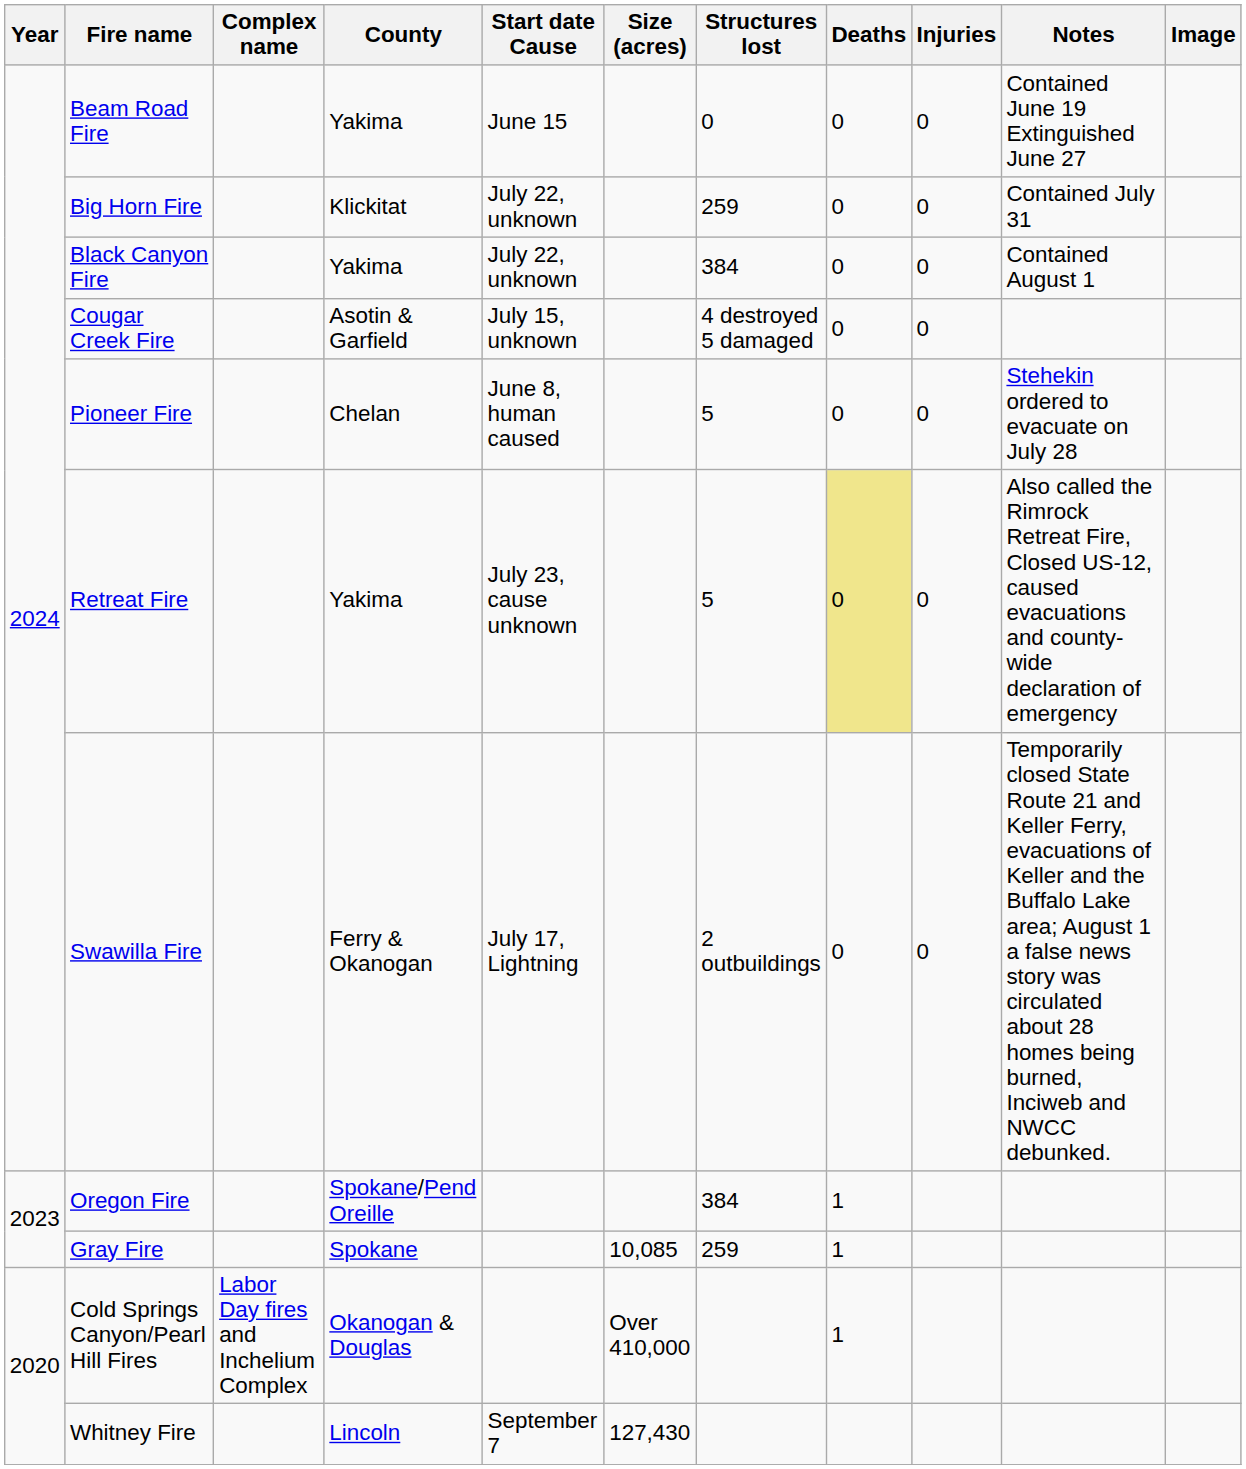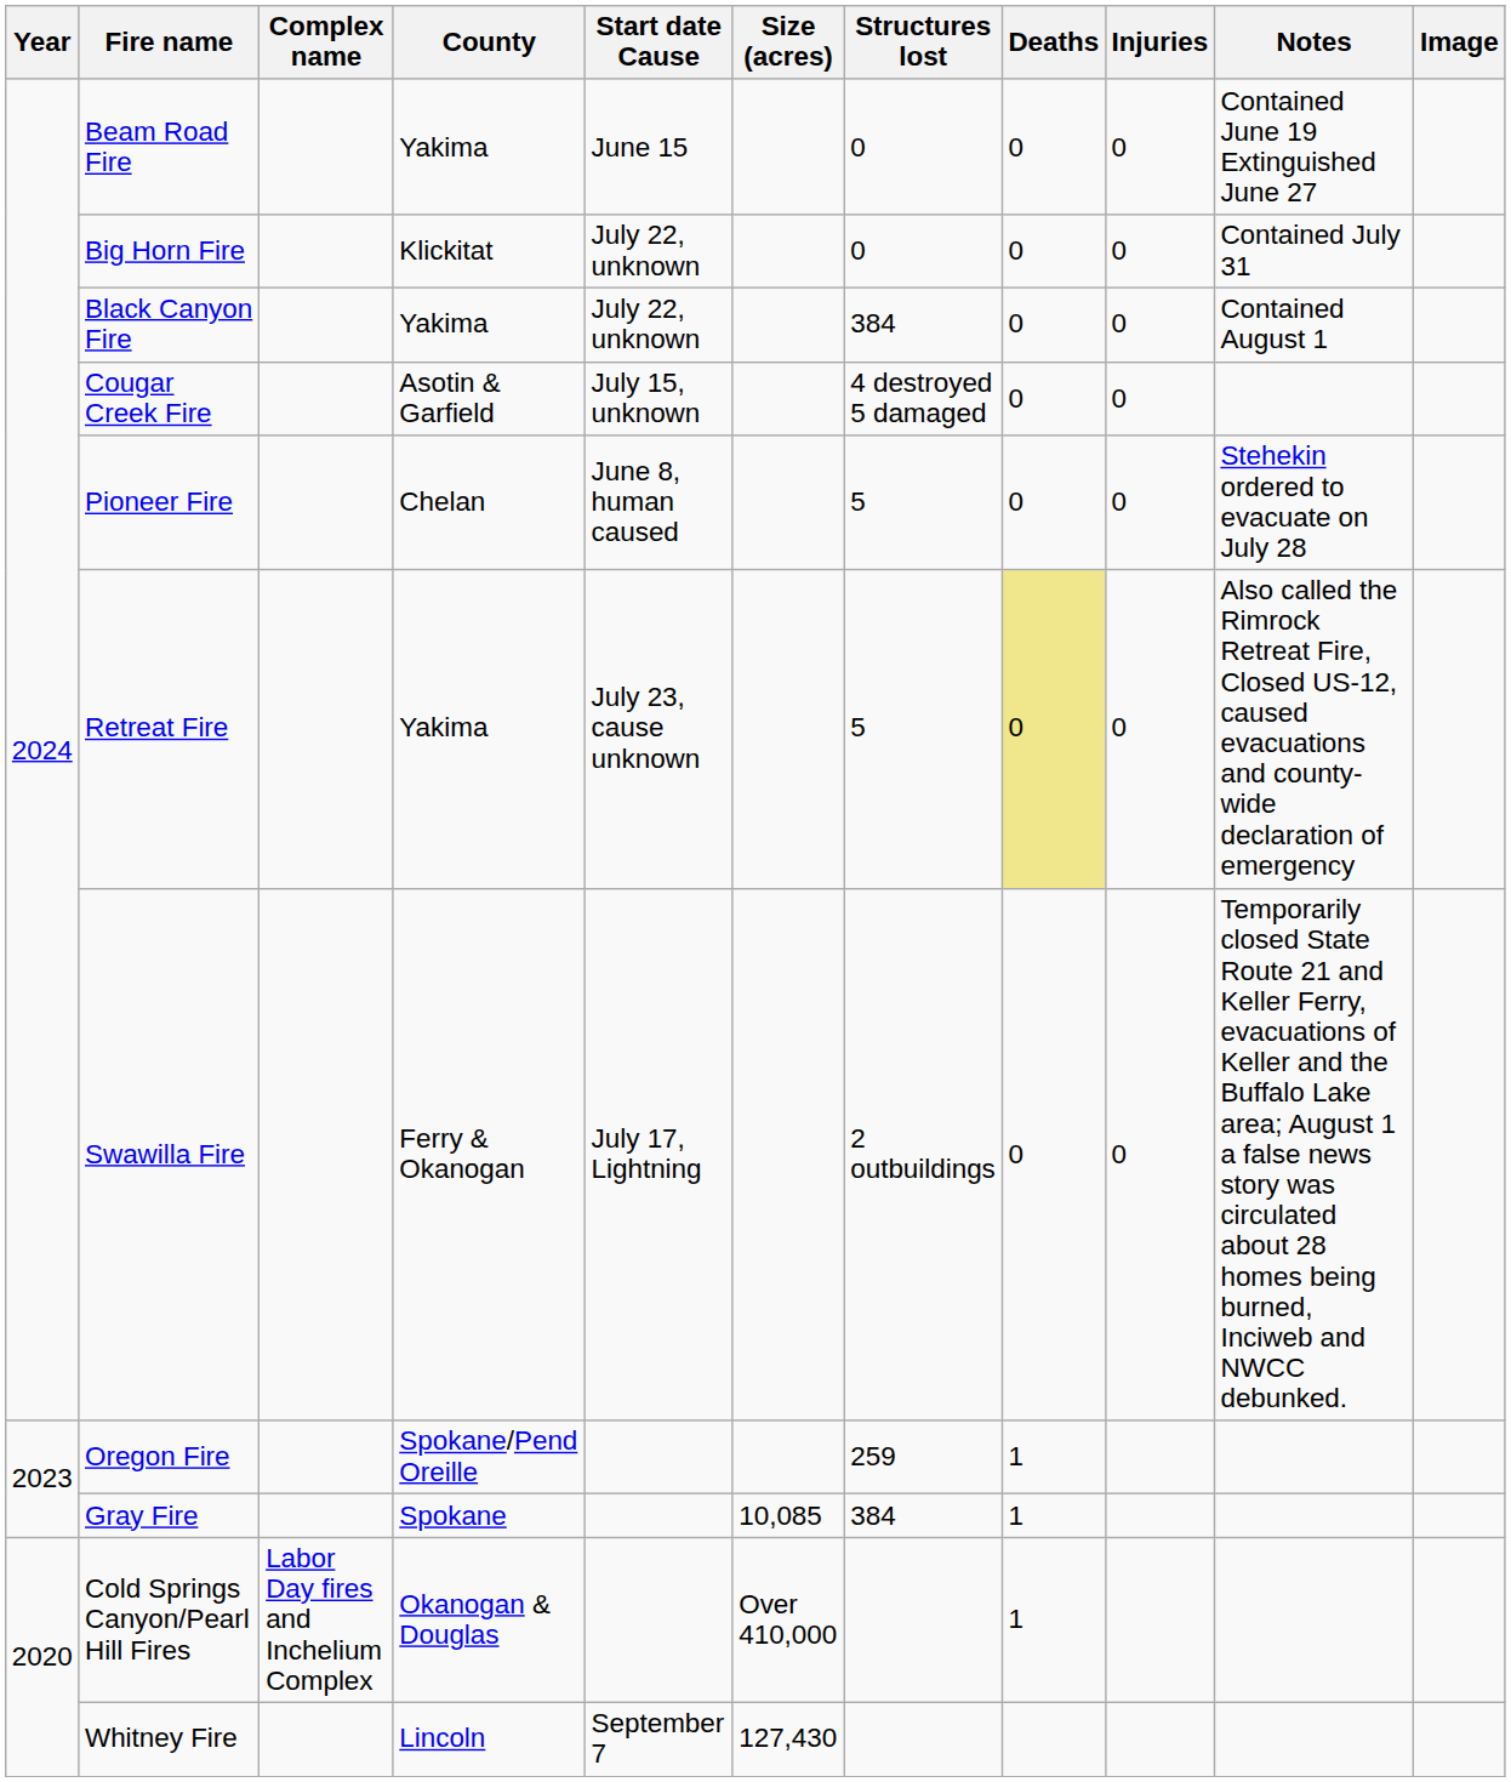Big Horn Fire | Structures lost: 259 -> 0
Oregon Fire | Structures lost: 384 -> 259
Gray Fire | Structures lost: 259 -> 384
